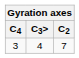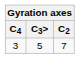3 | C3>: 4 -> 5
